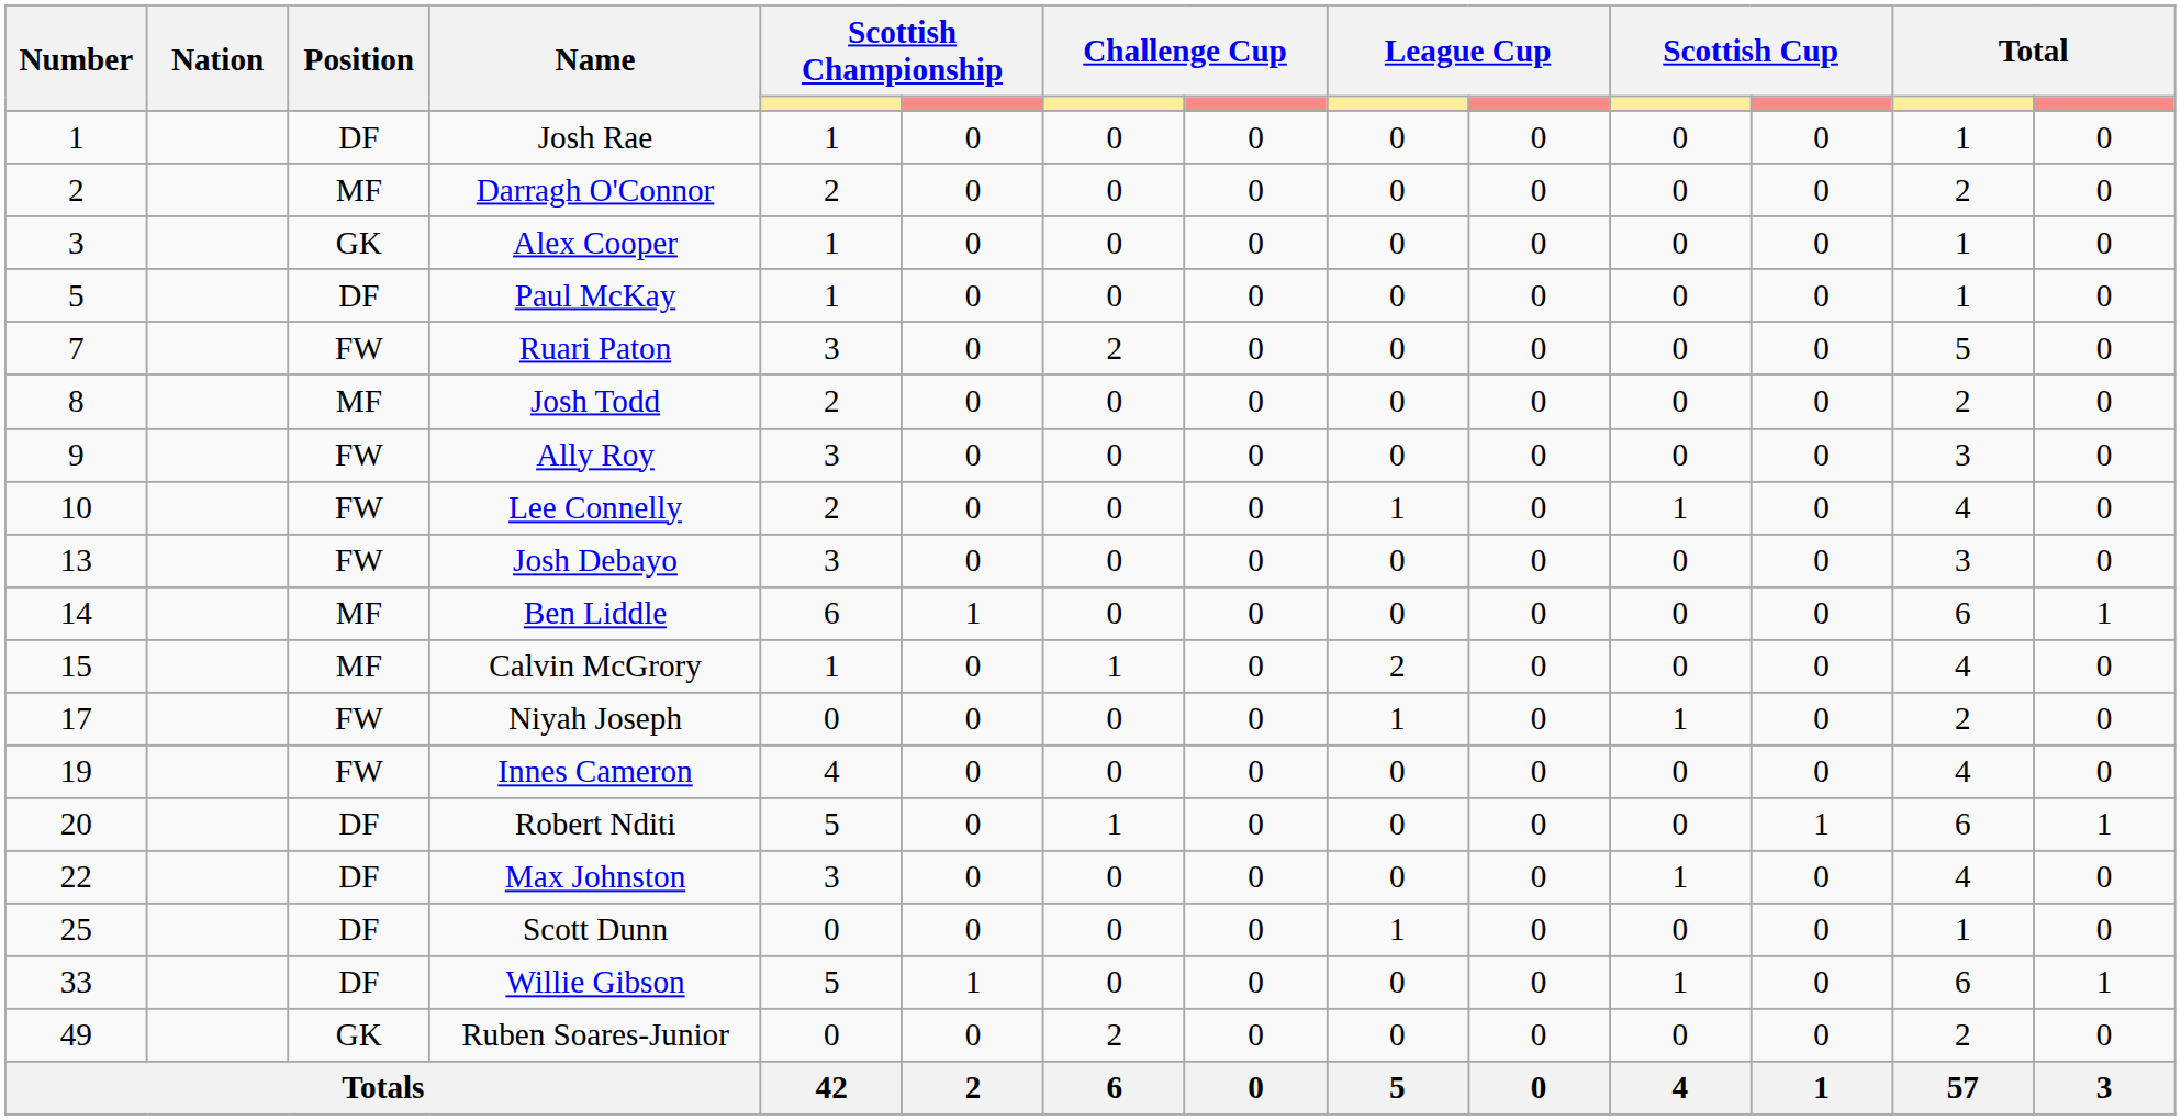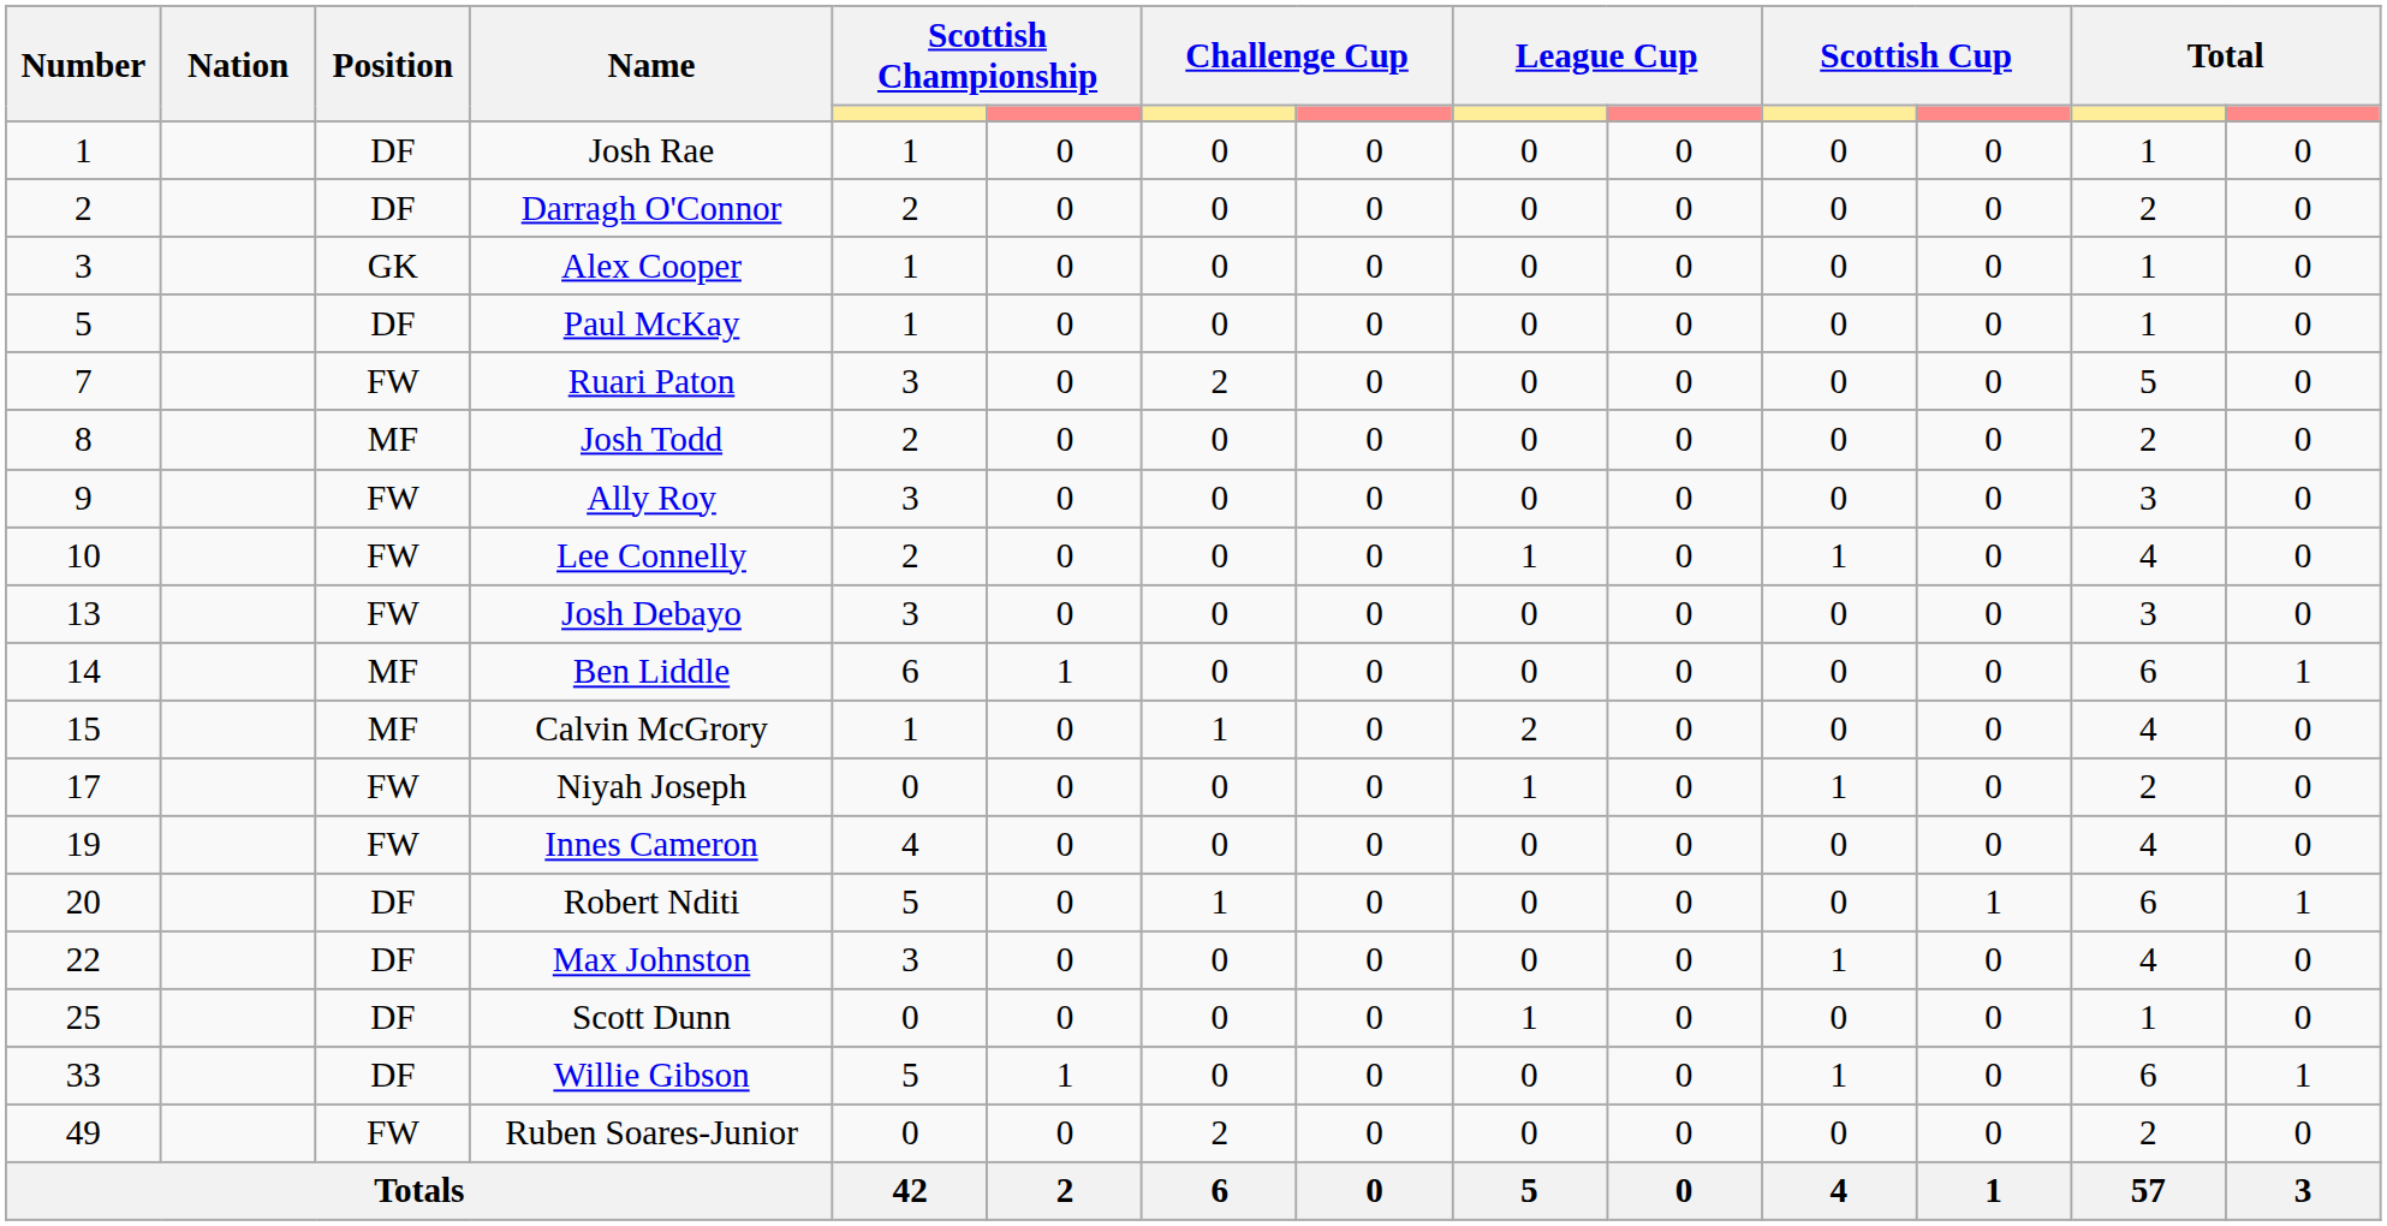Darragh O'Connor | Position: MF -> DF
Ruben Soares-Junior | Position: GK -> FW
